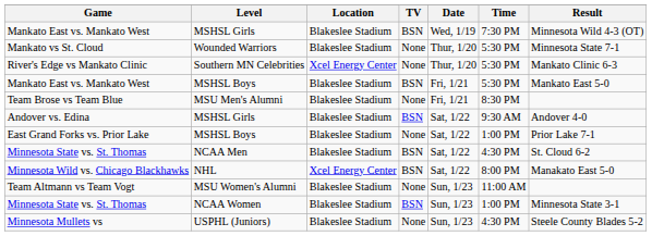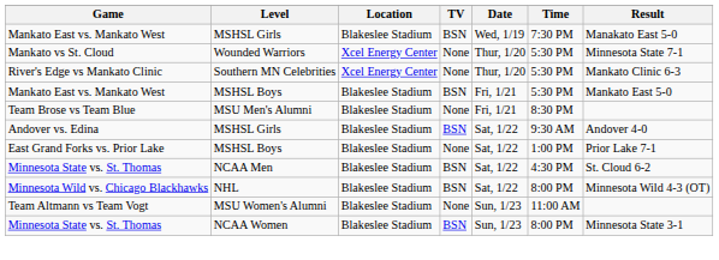Mankato East vs. Mankato West / MSHSL Girls | Result: Minnesota Wild 4-3 (OT) -> Manakato East 5-0
Mankato vs St. Cloud | Location: Blakeslee Stadium -> Xcel Energy Center
Minnesota Wild vs. Chicago Blackhawks | Location: Xcel Energy Center -> Blakeslee Stadium
Minnesota Wild vs. Chicago Blackhawks | Result: Manakato East 5-0 -> Minnesota Wild 4-3 (OT)
Minnesota State vs. St. Thomas / NCAA Women | Time: 1:00 PM -> 8:00 PM
- row: Minnesota Mullets vs | USPHL (Juniors) | Blakeslee Stadium | None | Sun, 1/23 | 4:30 PM | Steele County Blades 5-2
